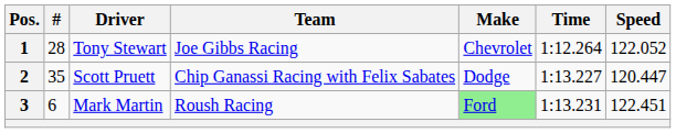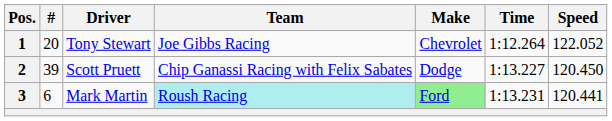1 | #: 28 -> 20
2 | #: 35 -> 39
2 | Speed: 120.447 -> 120.450
3 | Team: no background -> paleturquoise background
3 | Speed: 122.451 -> 120.441
